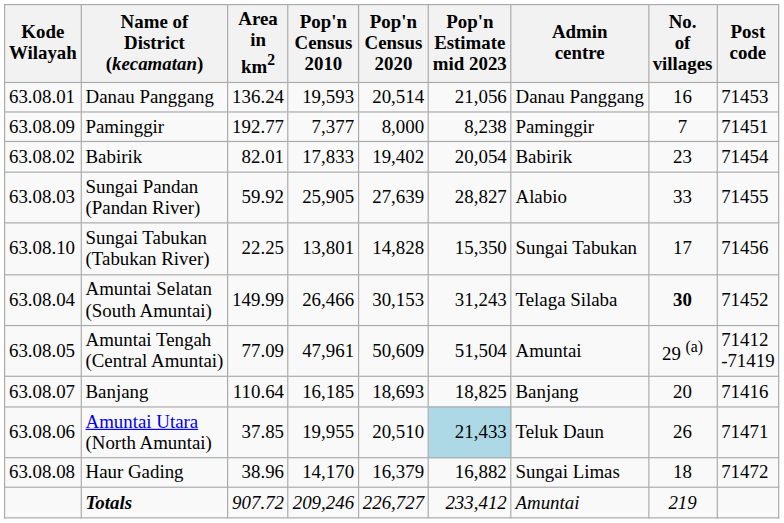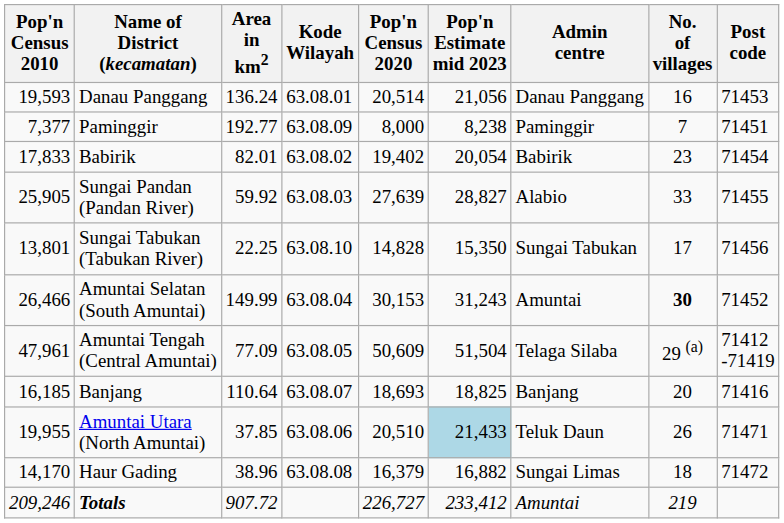columns swapped: Kode Wilayah <-> Pop'n Census 2010
Amuntai Selatan (South Amuntai) | Admin centre: Telaga Silaba -> Amuntai
Amuntai Tengah (Central Amuntai) | Admin centre: Amuntai -> Telaga Silaba
